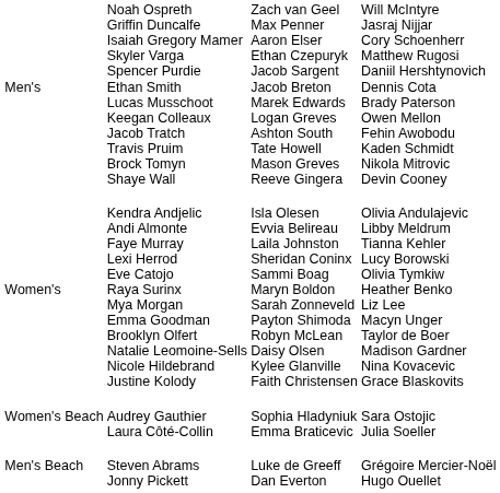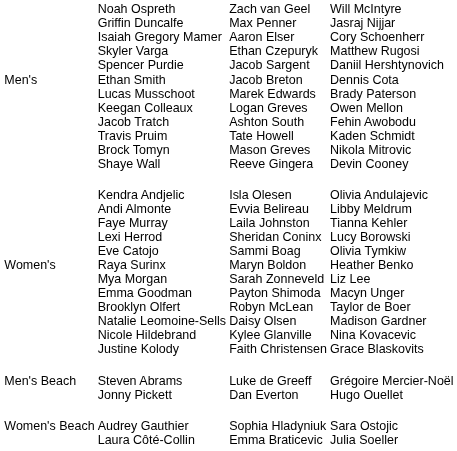rows swapped: Men's Beach <-> Women's Beach
